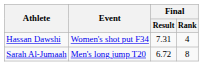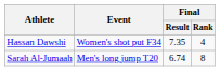Hassan Dawshi | Final / Result: 7.31 -> 7.35
Sarah Al-Jumaah | Final / Result: 6.72 -> 6.74
